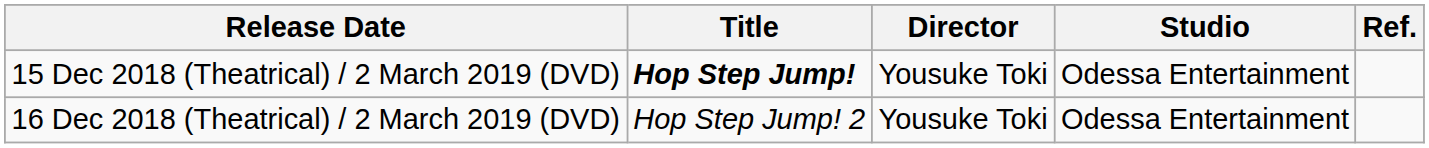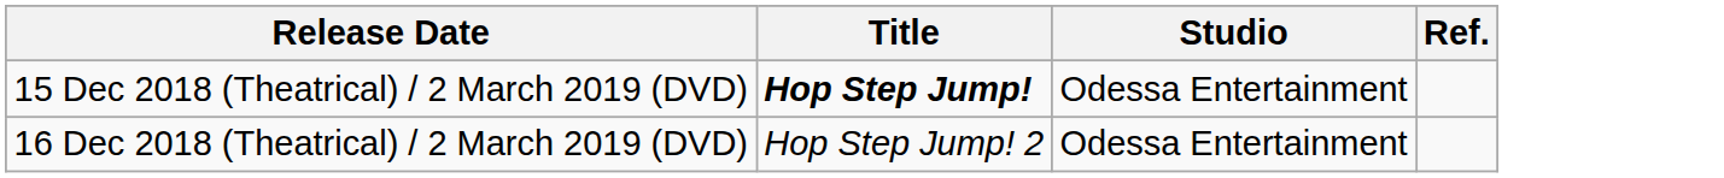- column: Director | Yousuke Toki | Yousuke Toki
